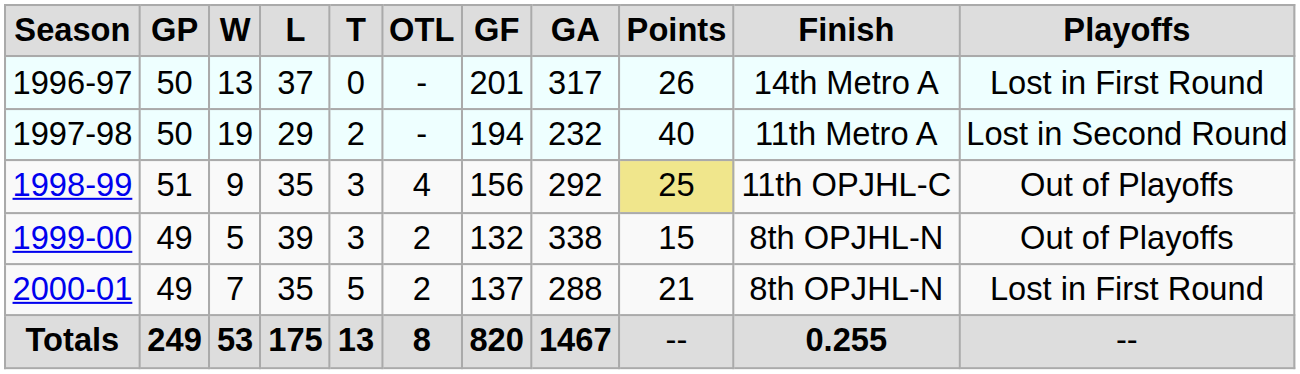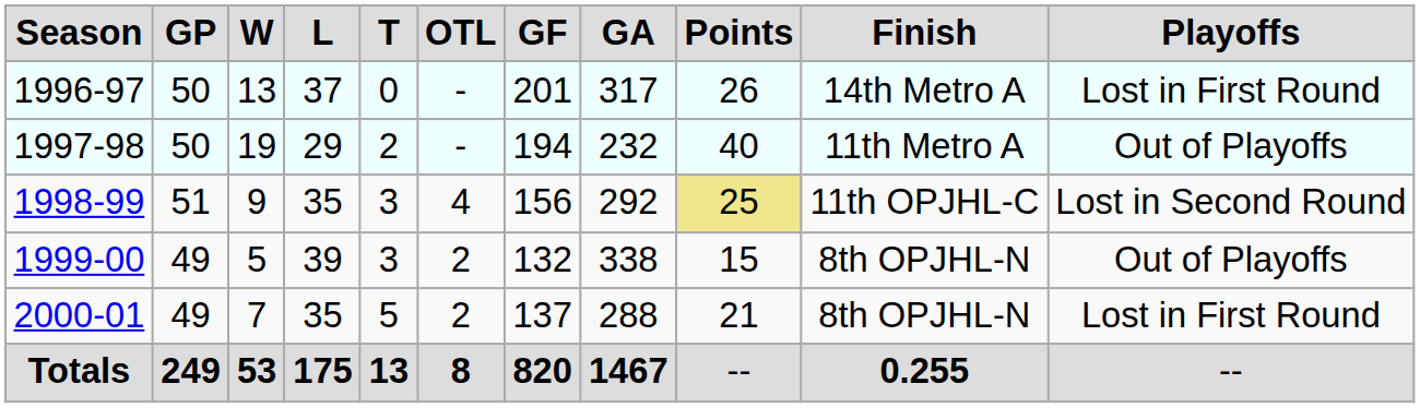1997-98 | Playoffs: Lost in Second Round -> Out of Playoffs
1998-99 | Playoffs: Out of Playoffs -> Lost in Second Round
